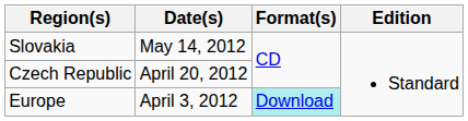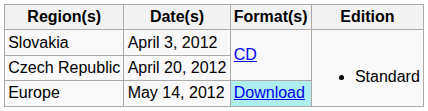Slovakia | Date(s): May 14, 2012 -> April 3, 2012
Europe | Date(s): April 3, 2012 -> May 14, 2012
